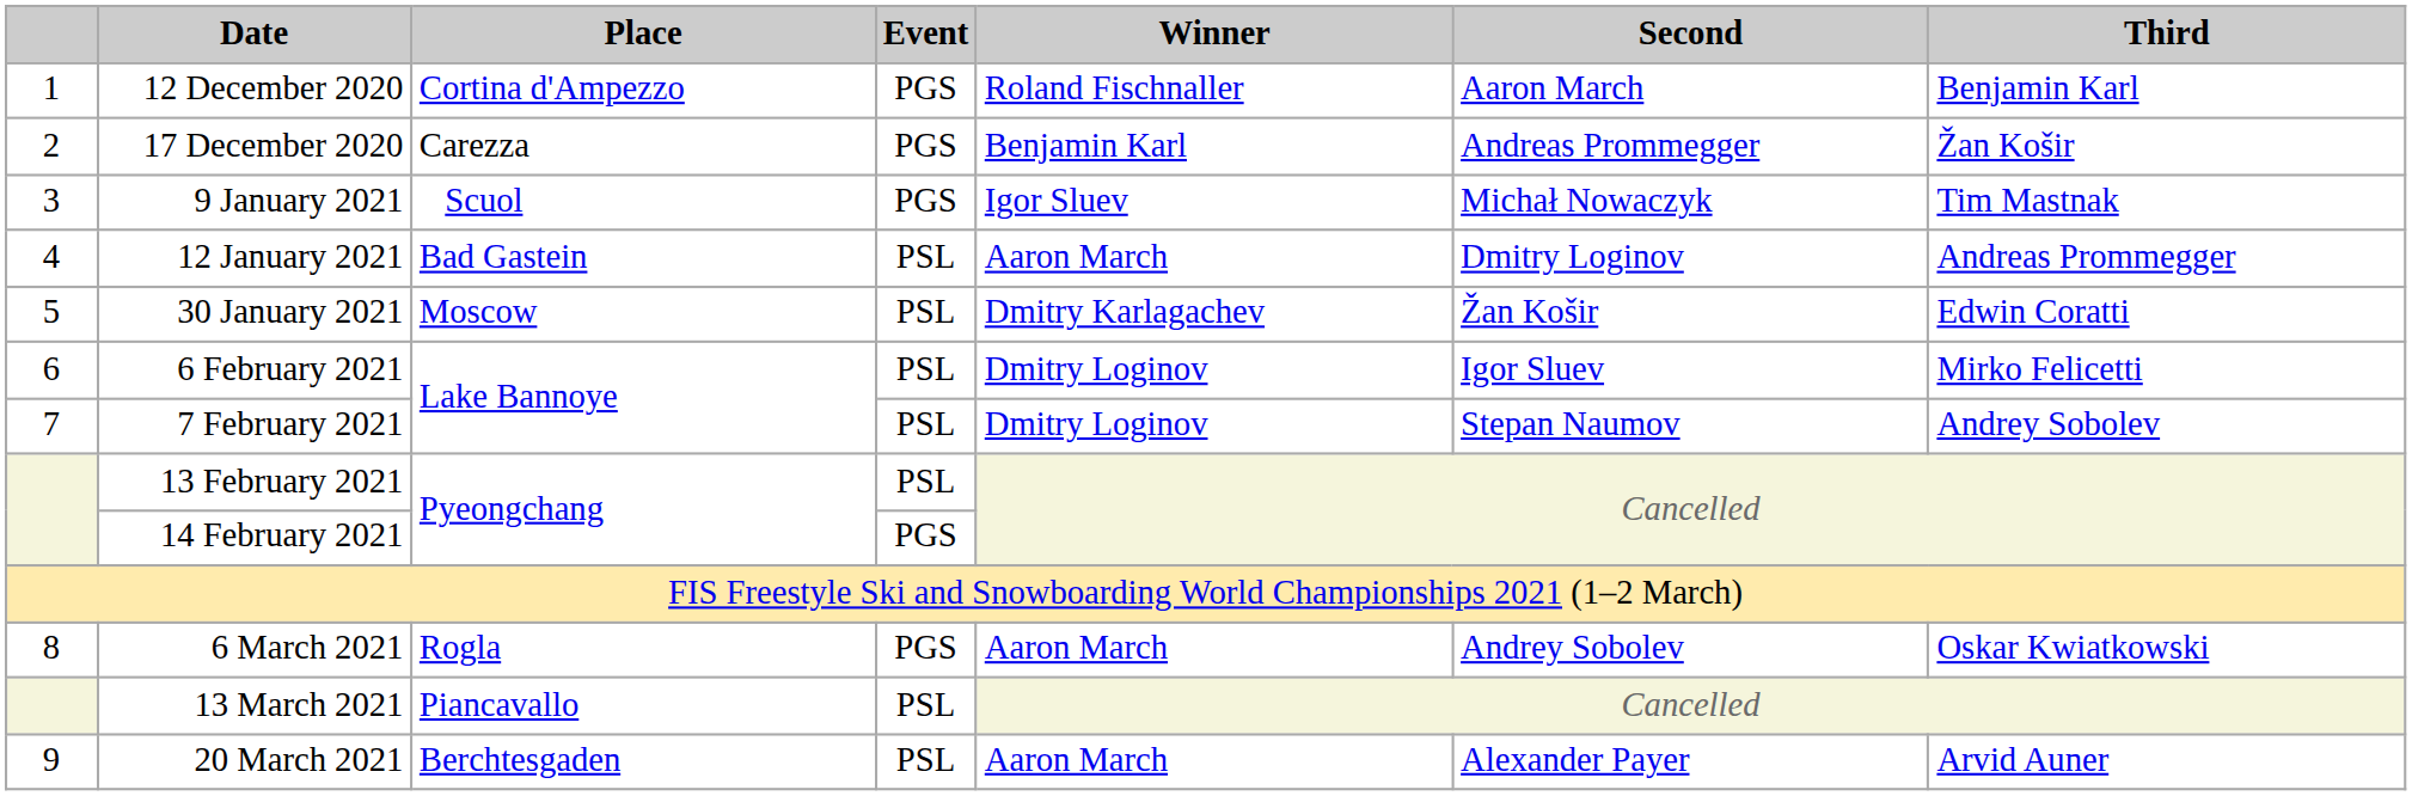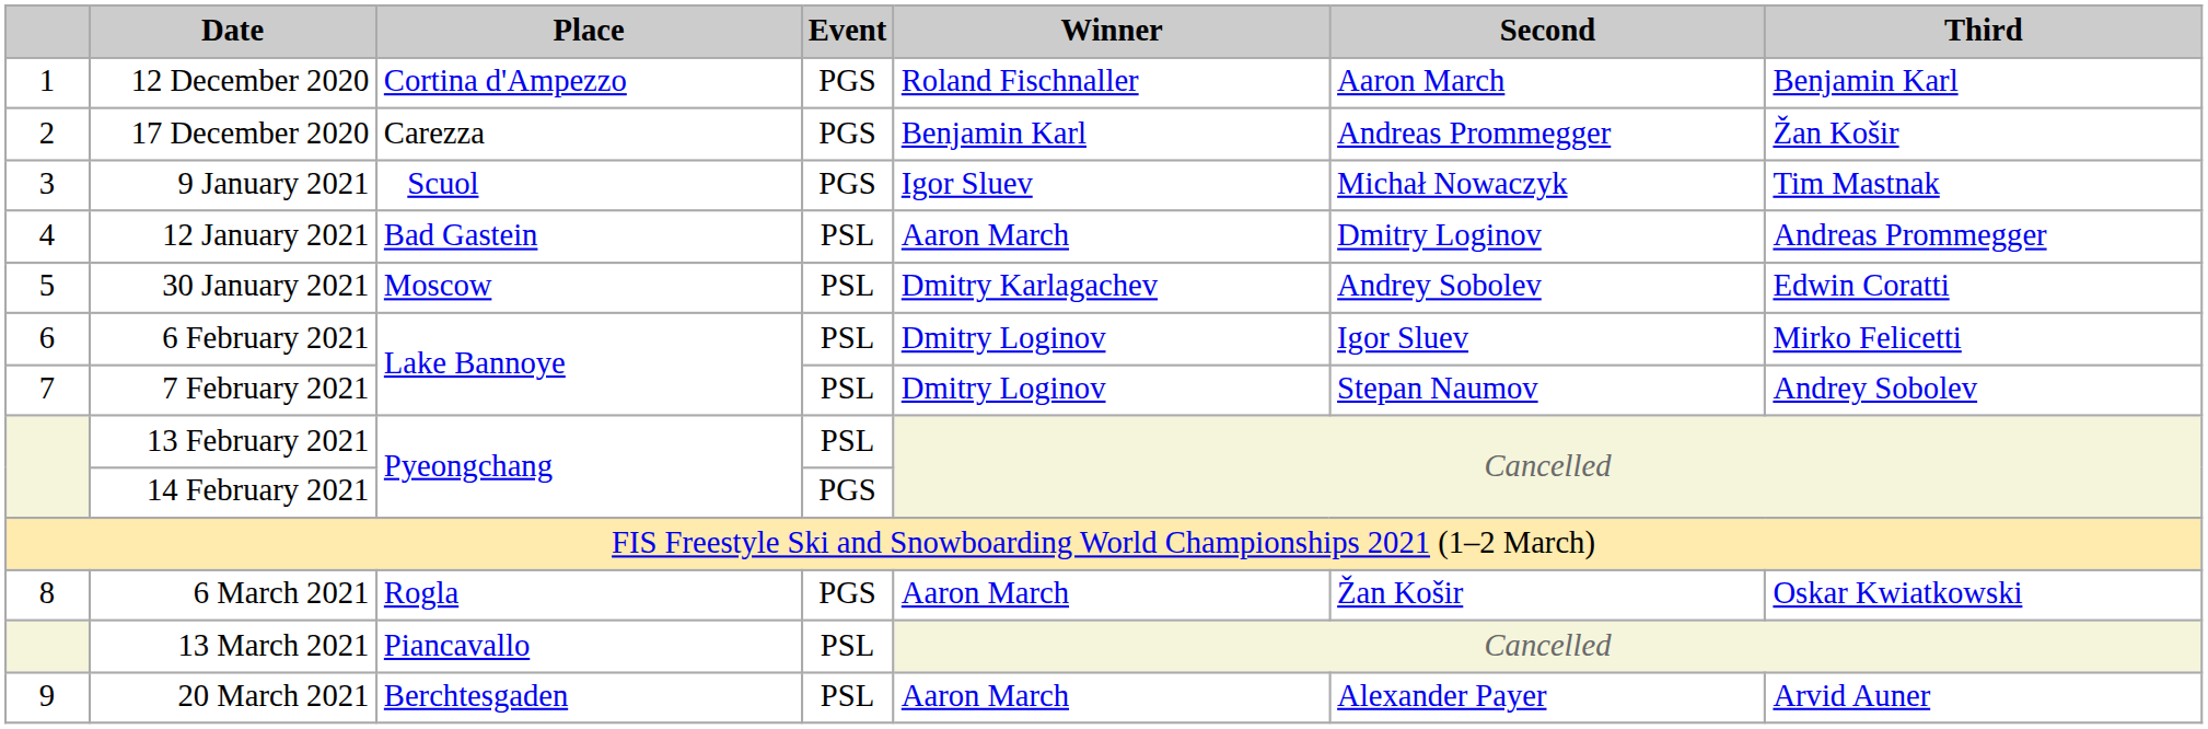30 January 2021 | Second: Žan Košir -> Andrey Sobolev
6 March 2021 | Second: Andrey Sobolev -> Žan Košir
